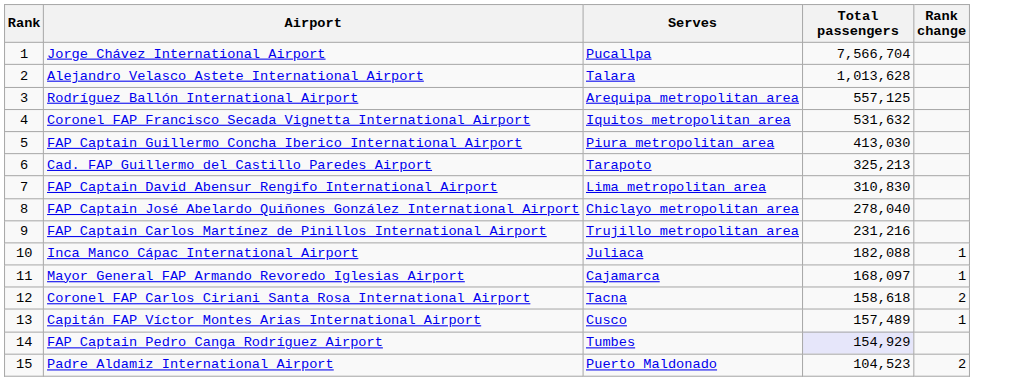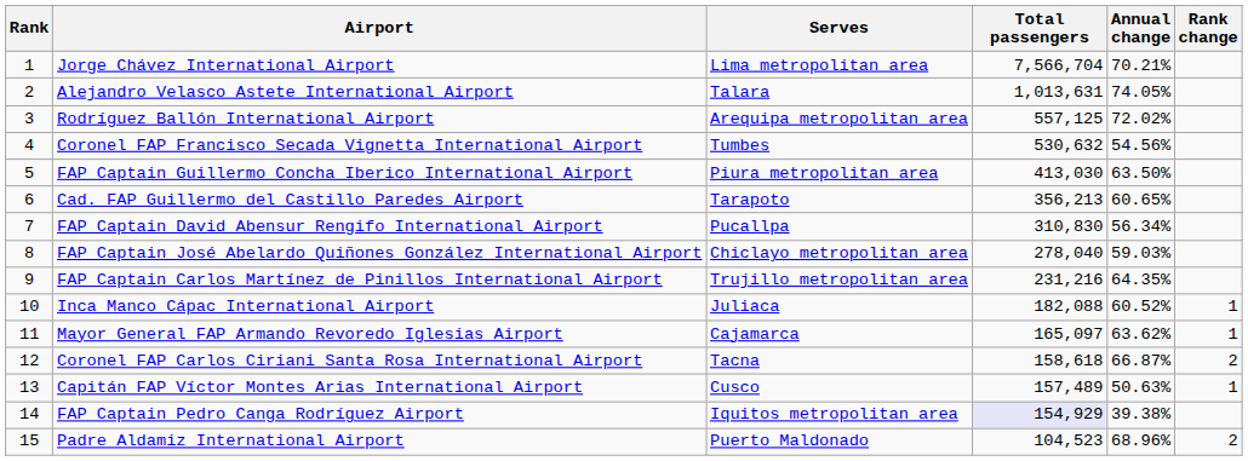+ column: Annual change | 70.21% | 74.05% | 72.02% | 54.56% | 63.50% | 60.65% | 56.34% | 59.03% | 64.35% | 60.52% | 63.62% | 66.87% | 50.63% | 39.38% | 68.96%
Jorge Chávez International Airport | Serves: Pucallpa -> Lima metropolitan area
Alejandro Velasco Astete International Airport | Total passengers: 1,013,628 -> 1,013,631
Coronel FAP Francisco Secada Vignetta International Airport | Serves: Iquitos metropolitan area -> Tumbes
Coronel FAP Francisco Secada Vignetta International Airport | Total passengers: 531,632 -> 530,632
Cad. FAP Guillermo del Castillo Paredes Airport | Total passengers: 325,213 -> 356,213
FAP Captain David Abensur Rengifo International Airport | Serves: Lima metropolitan area -> Pucallpa
Mayor General FAP Armando Revoredo Iglesias Airport | Total passengers: 168,097 -> 165,097
FAP Captain Pedro Canga Rodríguez Airport | Serves: Tumbes -> Iquitos metropolitan area
